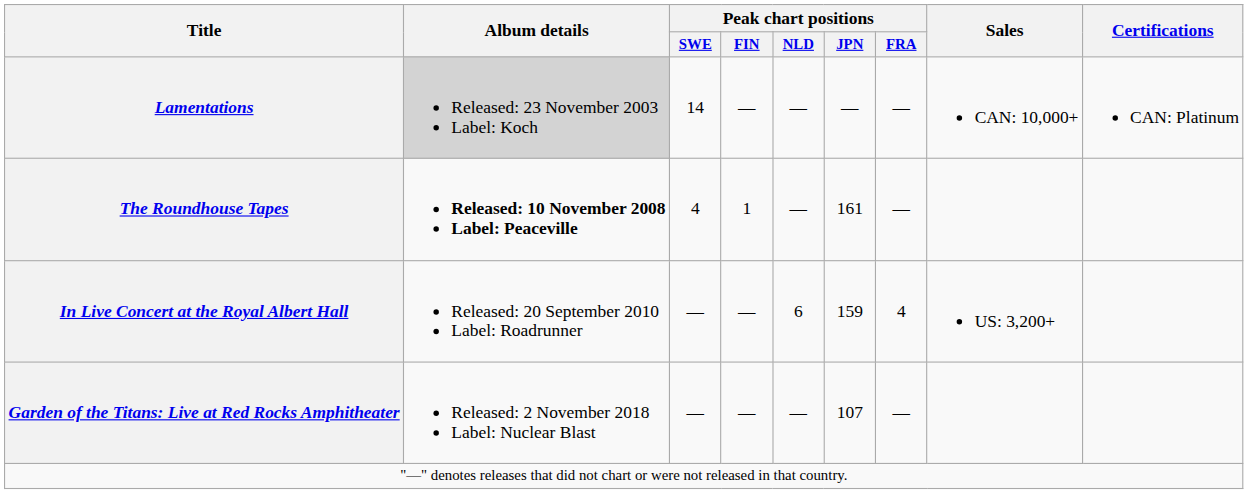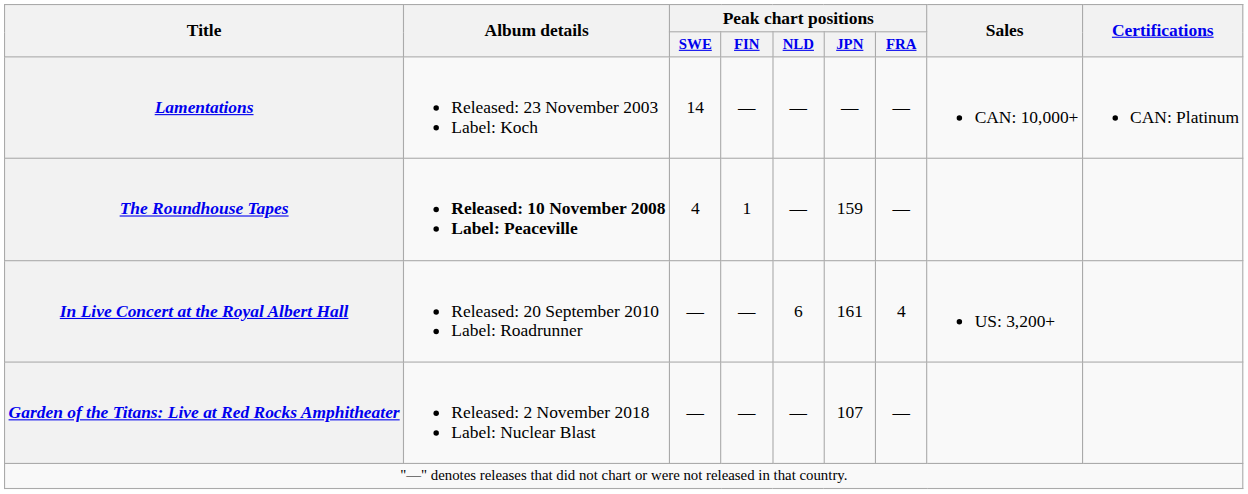Lamentations | Album details: lightgrey background -> no background
The Roundhouse Tapes | Peak chart positions / JPN: 161 -> 159
In Live Concert at the Royal Albert Hall | Peak chart positions / JPN: 159 -> 161
